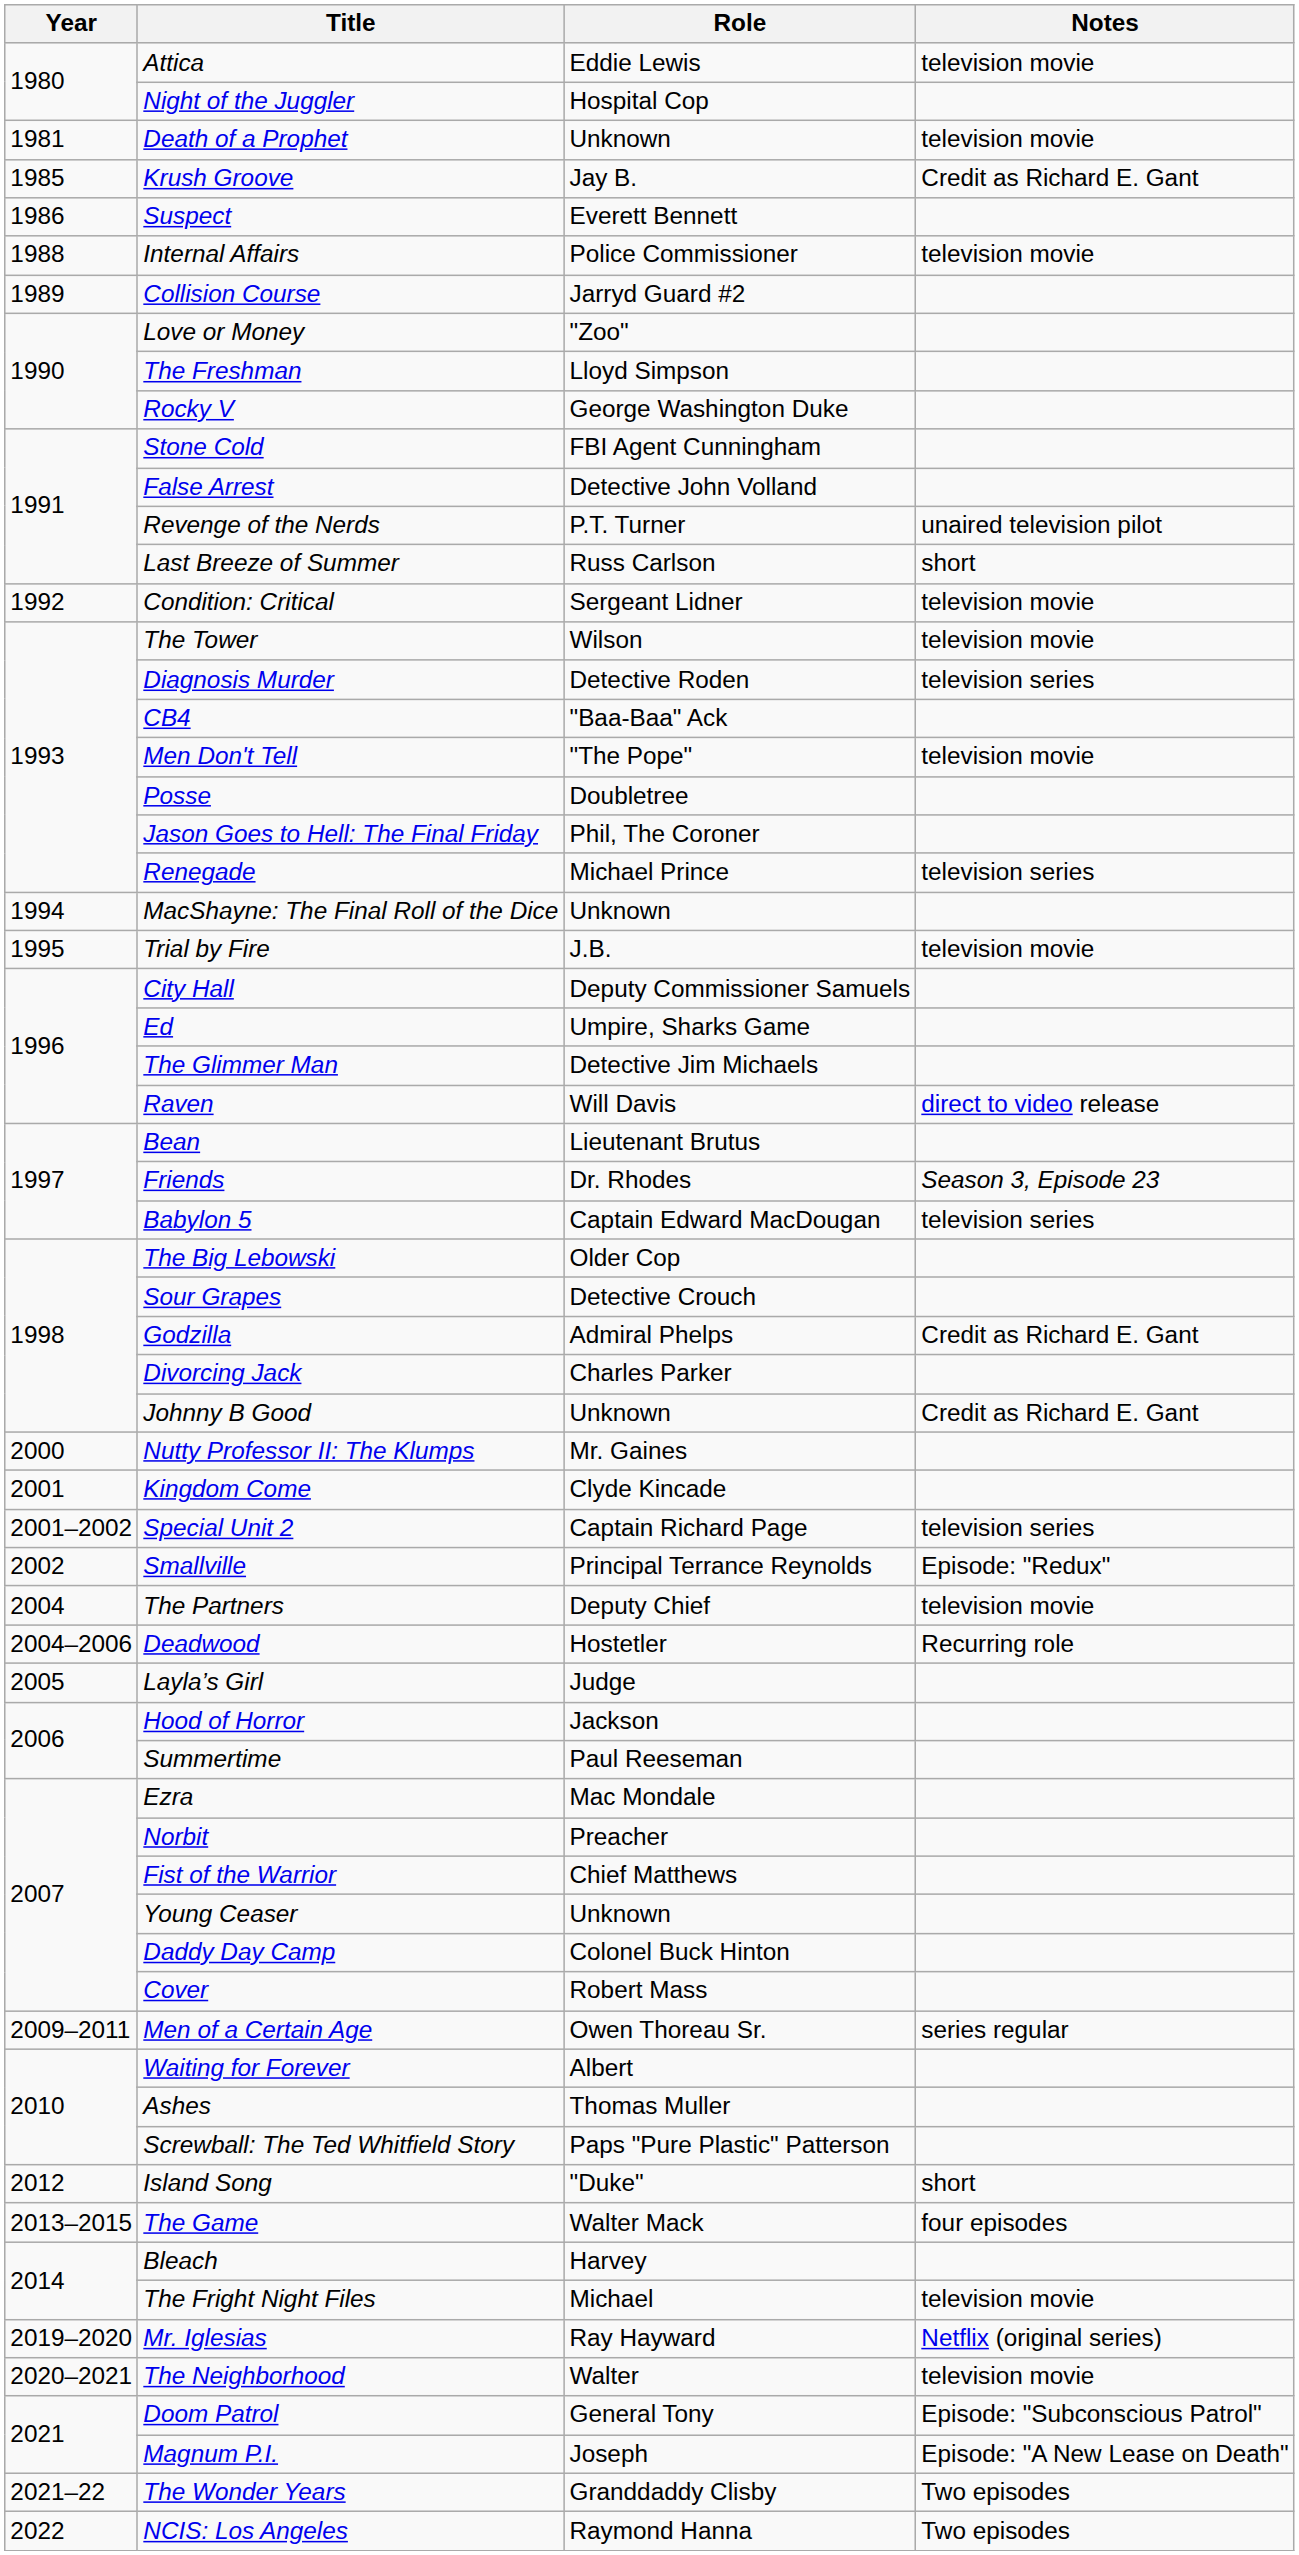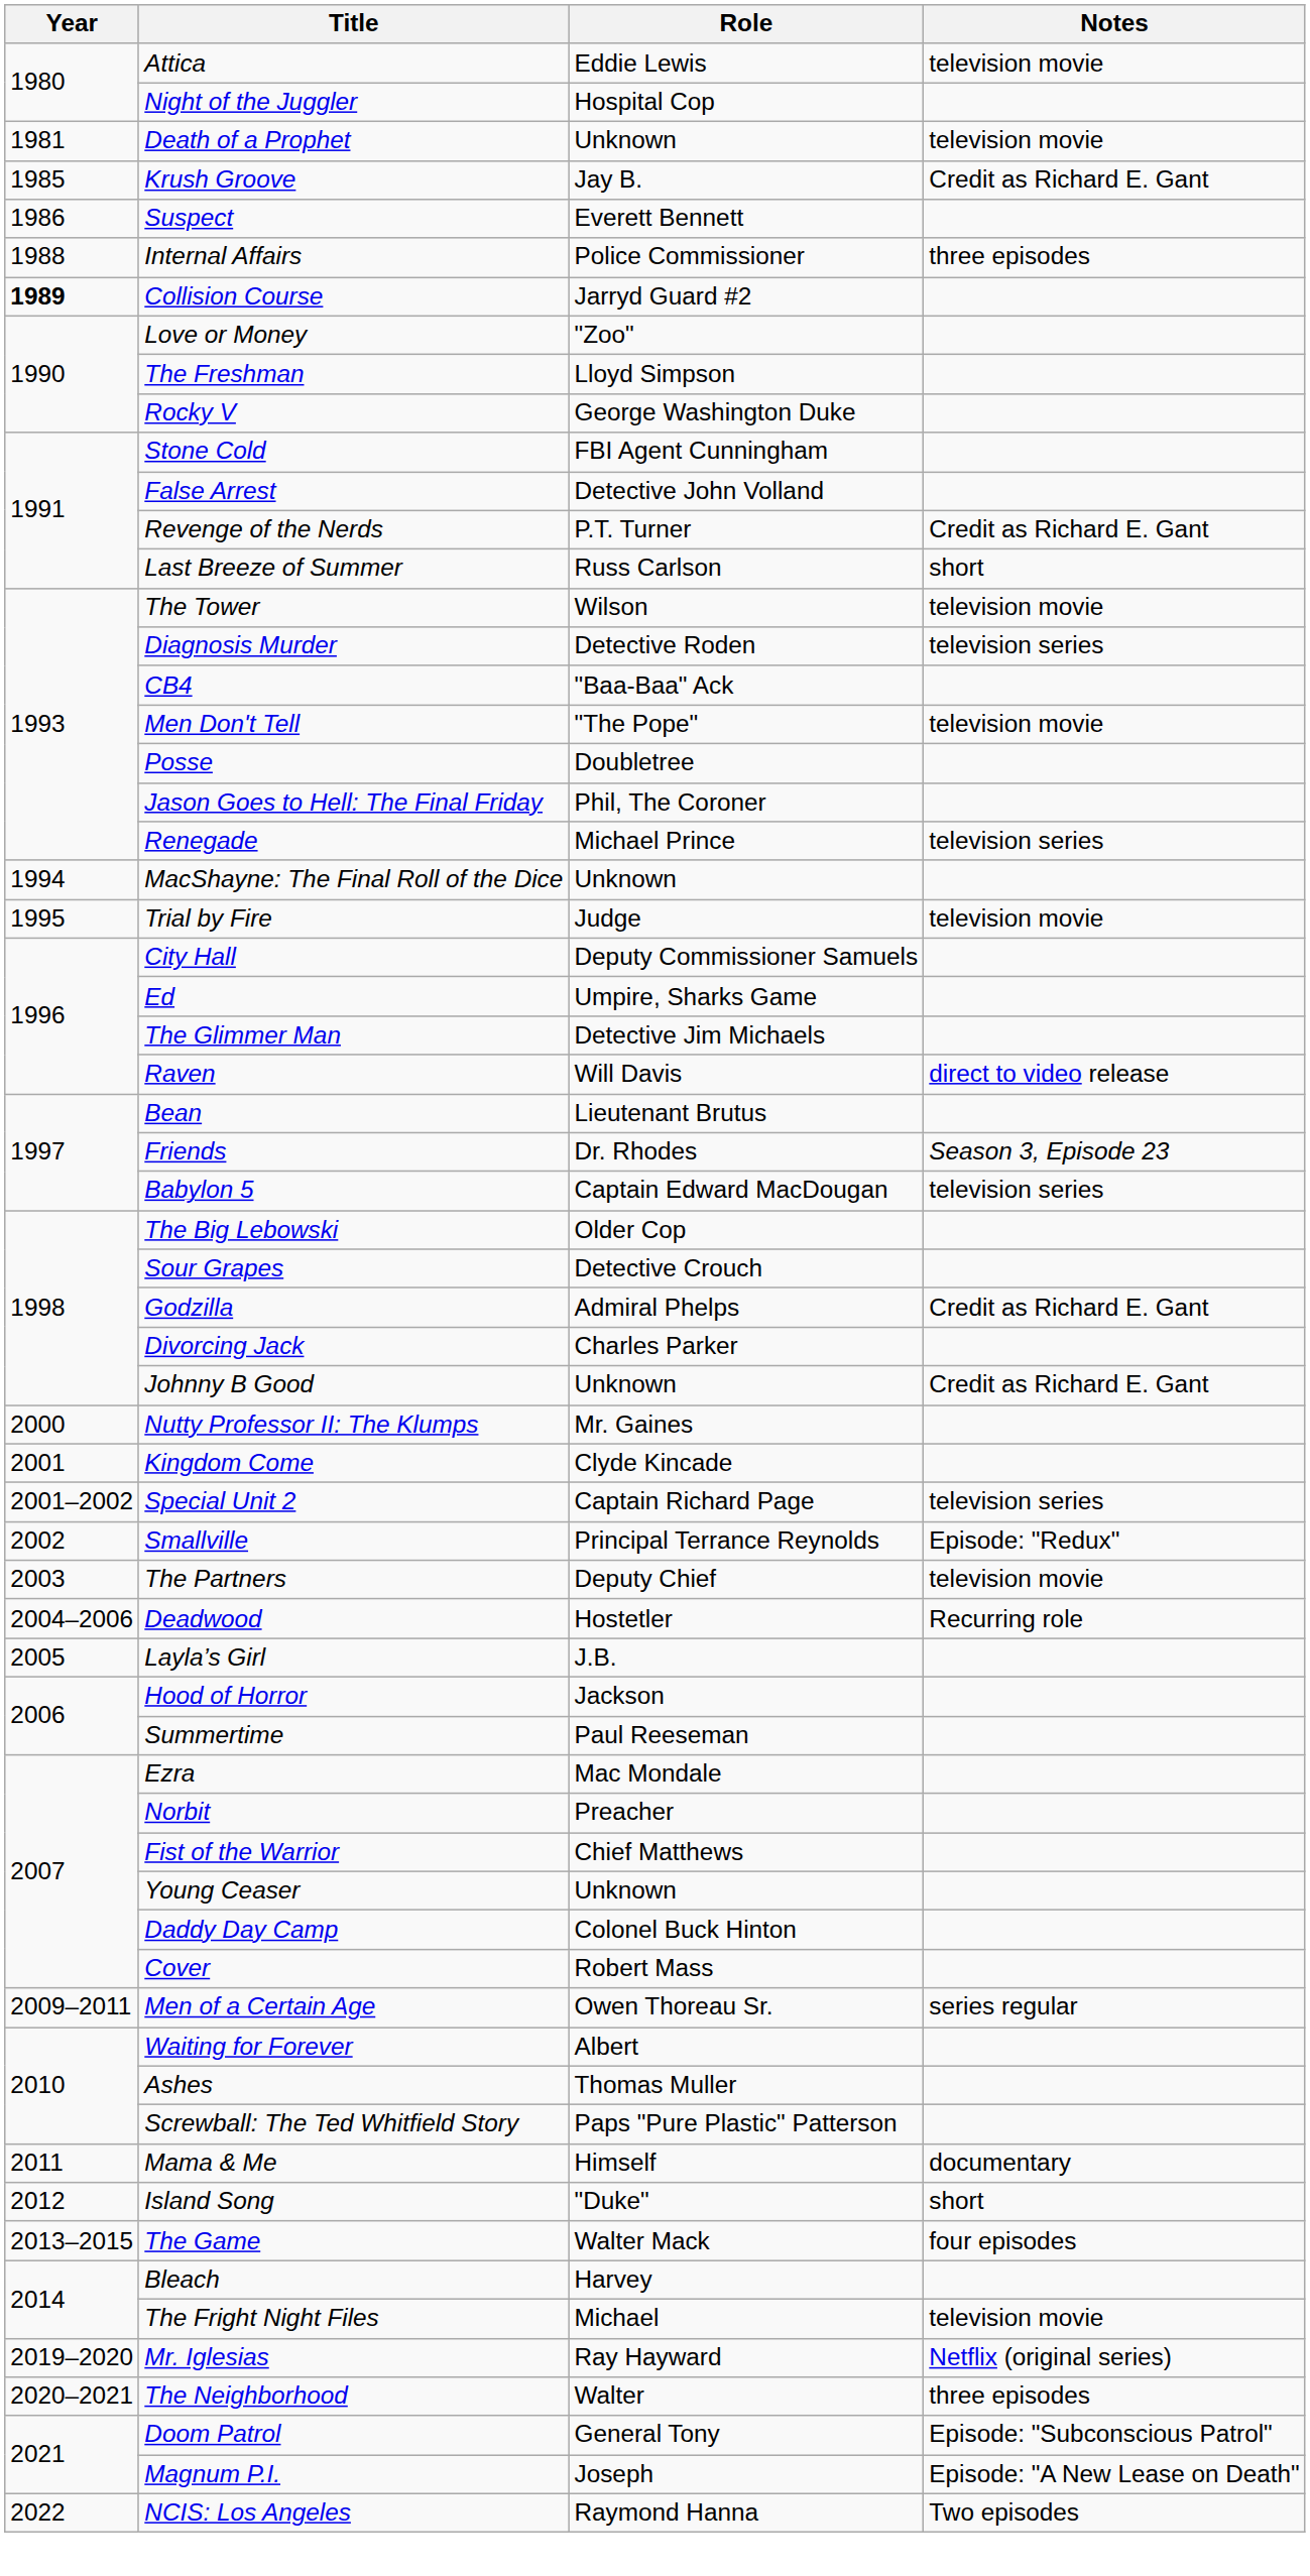Internal Affairs | Notes: television movie -> three episodes
Collision Course | Year: normal -> bold
Revenge of the Nerds | Notes: unaired television pilot -> Credit as Richard E. Gant
- row: 1992 | Condition: Critical | Sergeant Lidner | television movie
Trial by Fire | Role: J.B. -> Judge
The Partners | Year: 2004 -> 2003
Layla’s Girl | Role: Judge -> J.B.
+ row: 2011 | Mama & Me | Himself | documentary
The Neighborhood | Notes: television movie -> three episodes
- row: 2021–22 | The Wonder Years | Granddaddy Clisby | Two episodes
